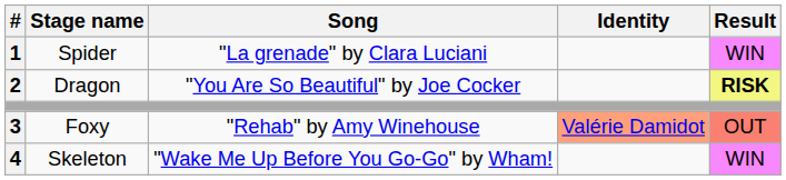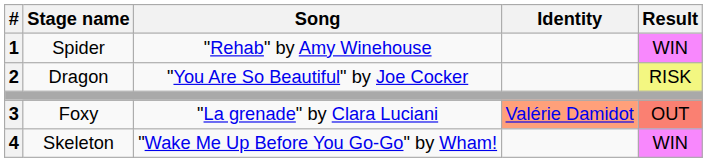Spider | Song: "La grenade" by Clara Luciani -> "Rehab" by Amy Winehouse
Dragon | Result: bold -> normal
Foxy | Song: "Rehab" by Amy Winehouse -> "La grenade" by Clara Luciani
